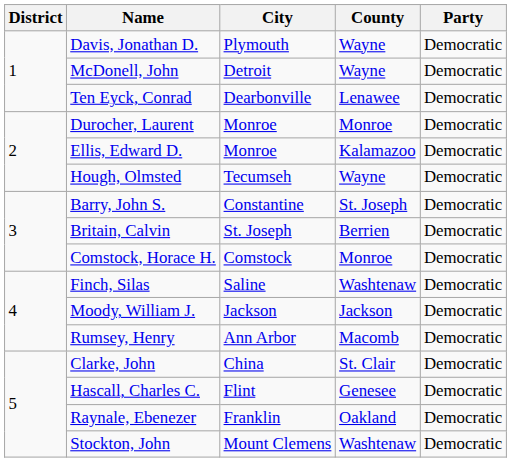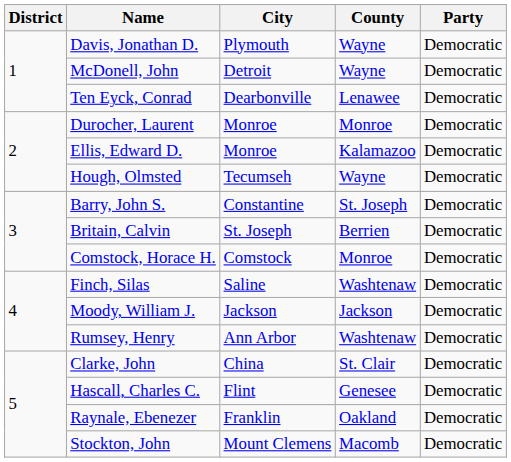Rumsey, Henry | County: Macomb -> Washtenaw
Stockton, John | County: Washtenaw -> Macomb
